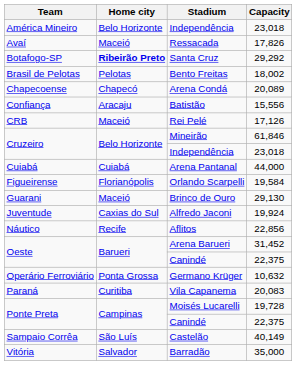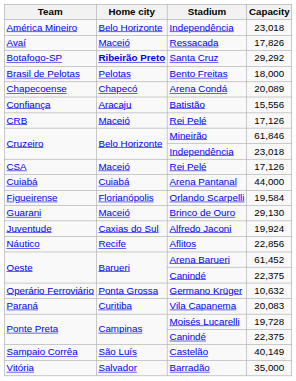Brasil de Pelotas | Capacity: 18,002 -> 18,000
+ row: CSA | Maceió | Rei Pelé | 17,126
Oeste / Arena Barueri | Capacity: 31,452 -> 61,452
